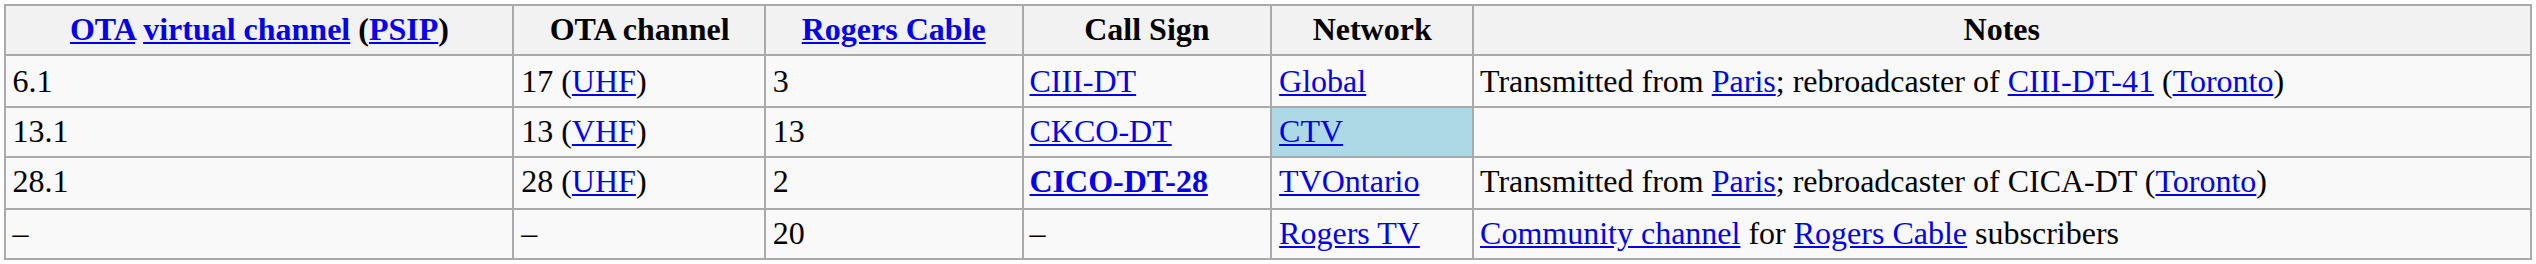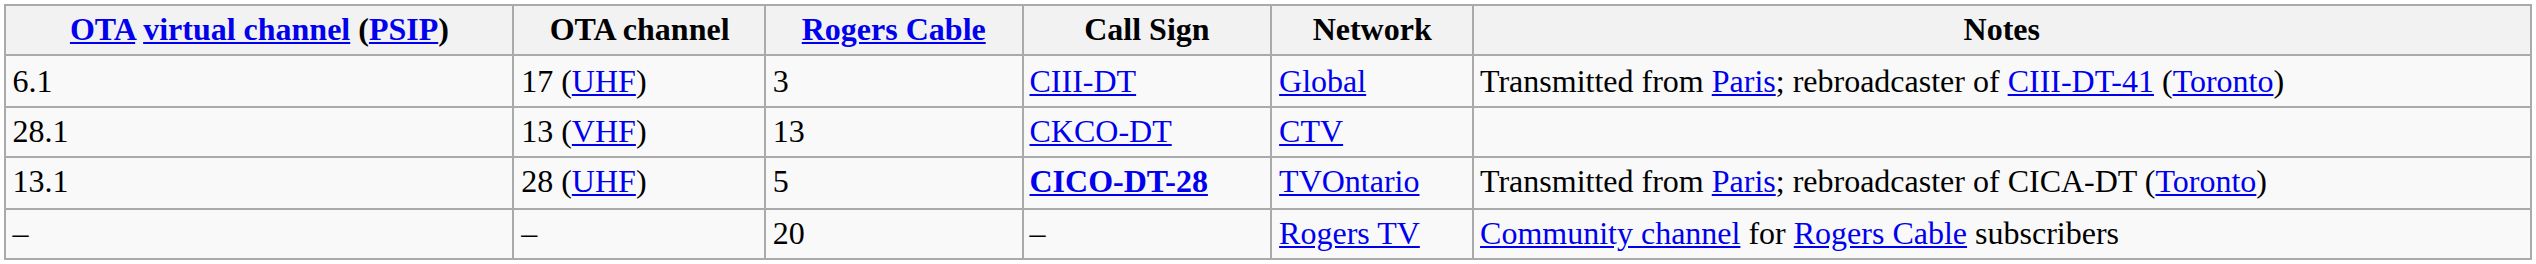13 (VHF) | OTA virtual channel (PSIP): 13.1 -> 28.1
13 (VHF) | Network: lightblue background -> no background
28 (UHF) | OTA virtual channel (PSIP): 28.1 -> 13.1
28 (UHF) | Rogers Cable: 2 -> 5
